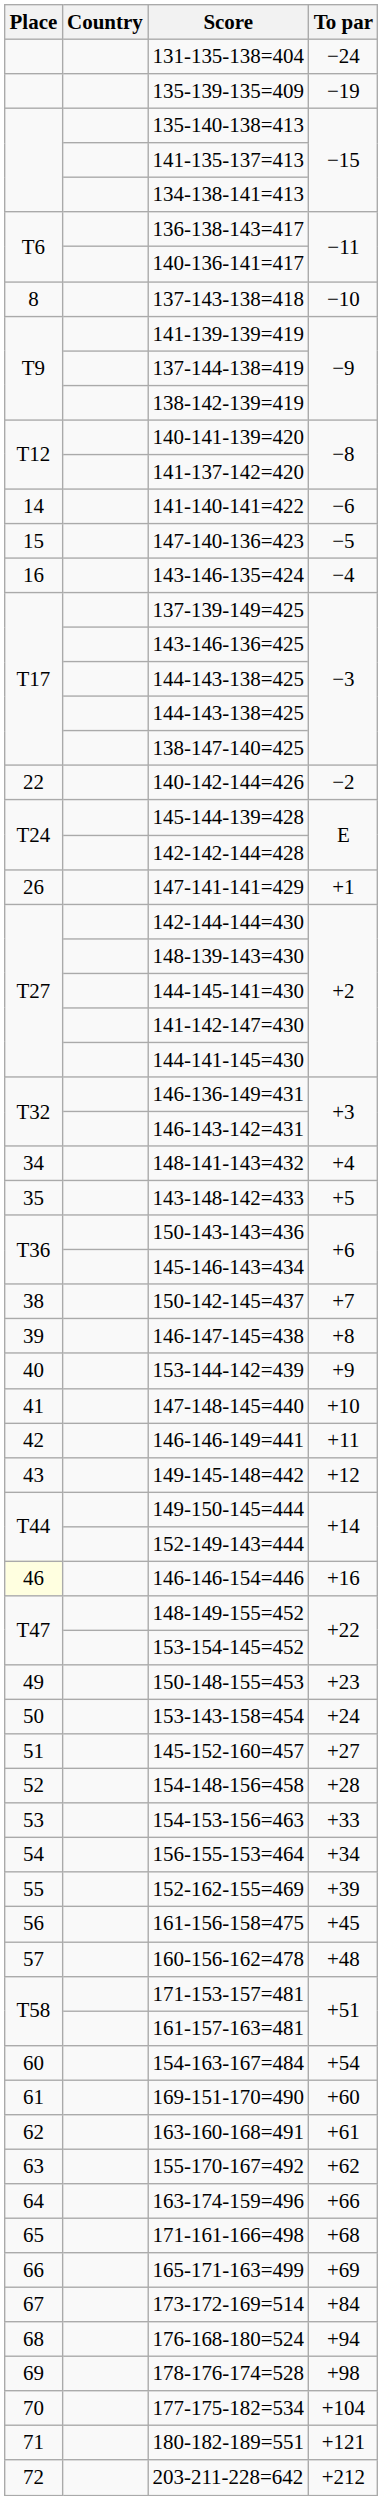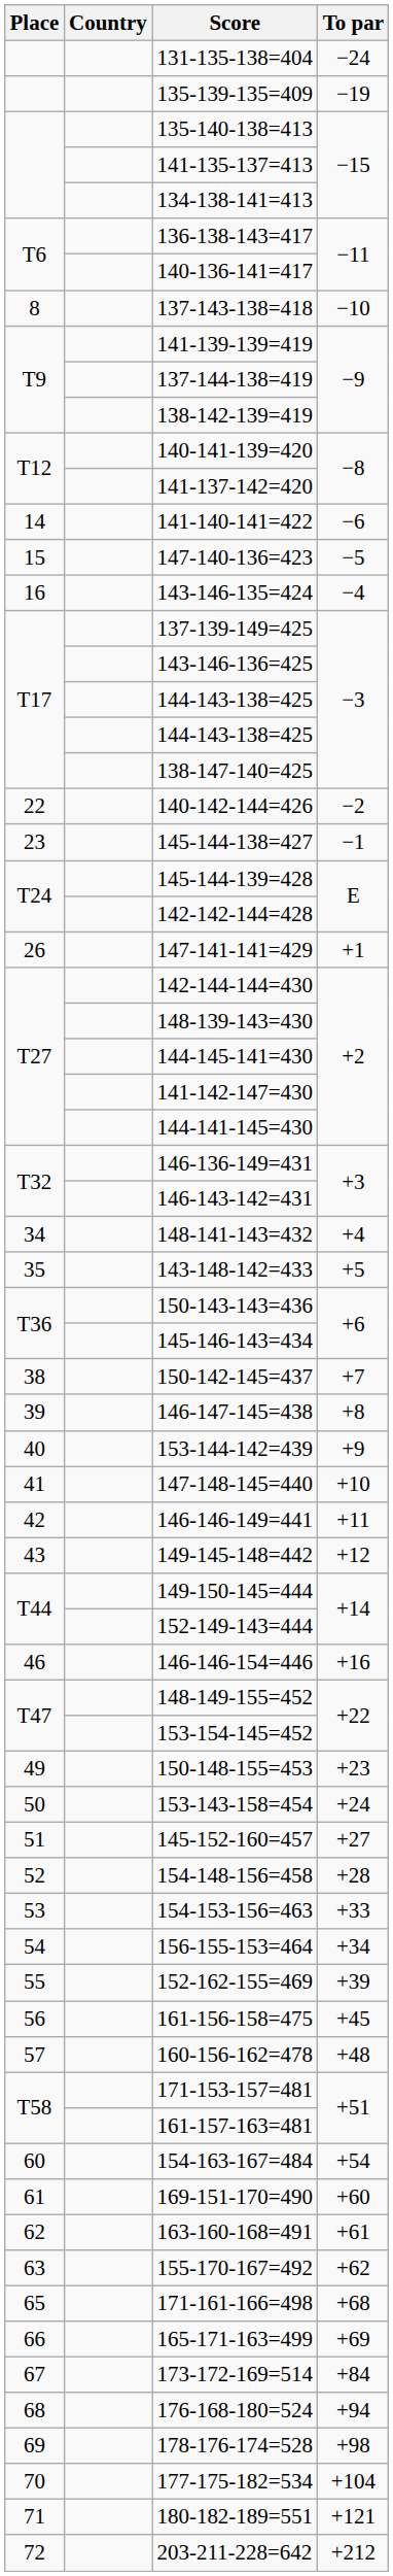+ row: 23 | 145-144-138=427 | −1
146-146-154=446 | Place: lightyellow background -> no background
- row: 64 | 163-174-159=496 | +66
